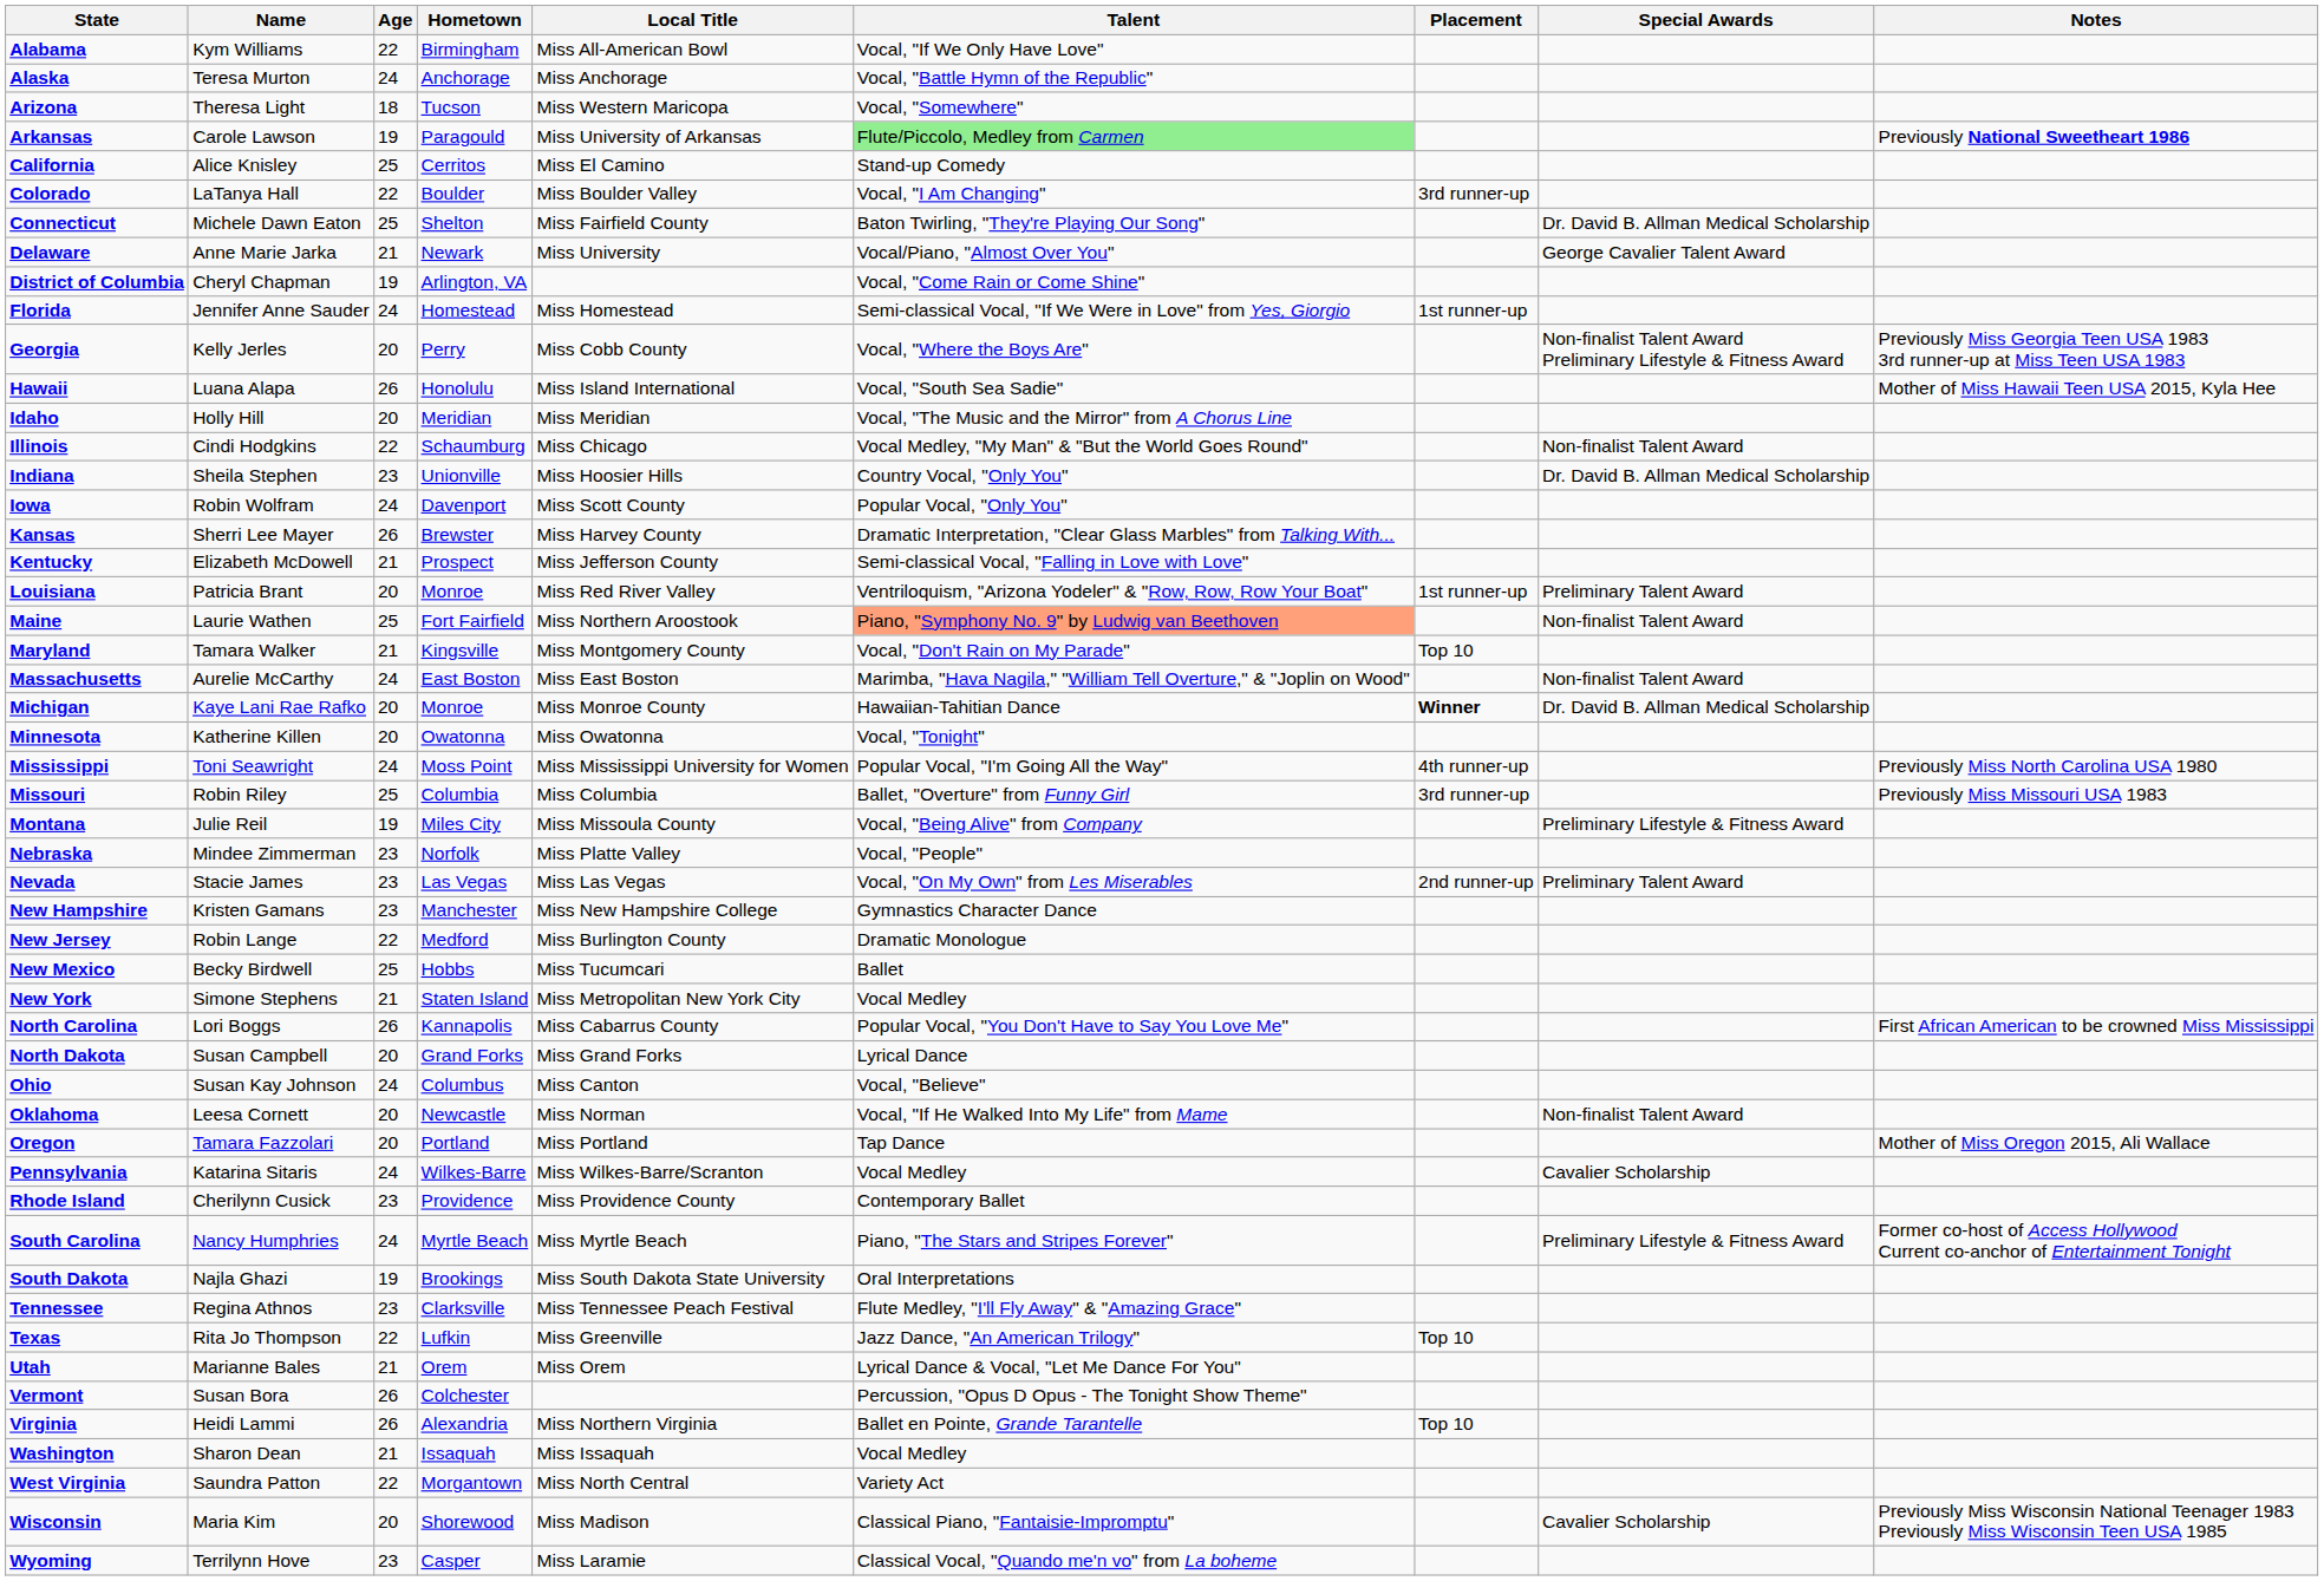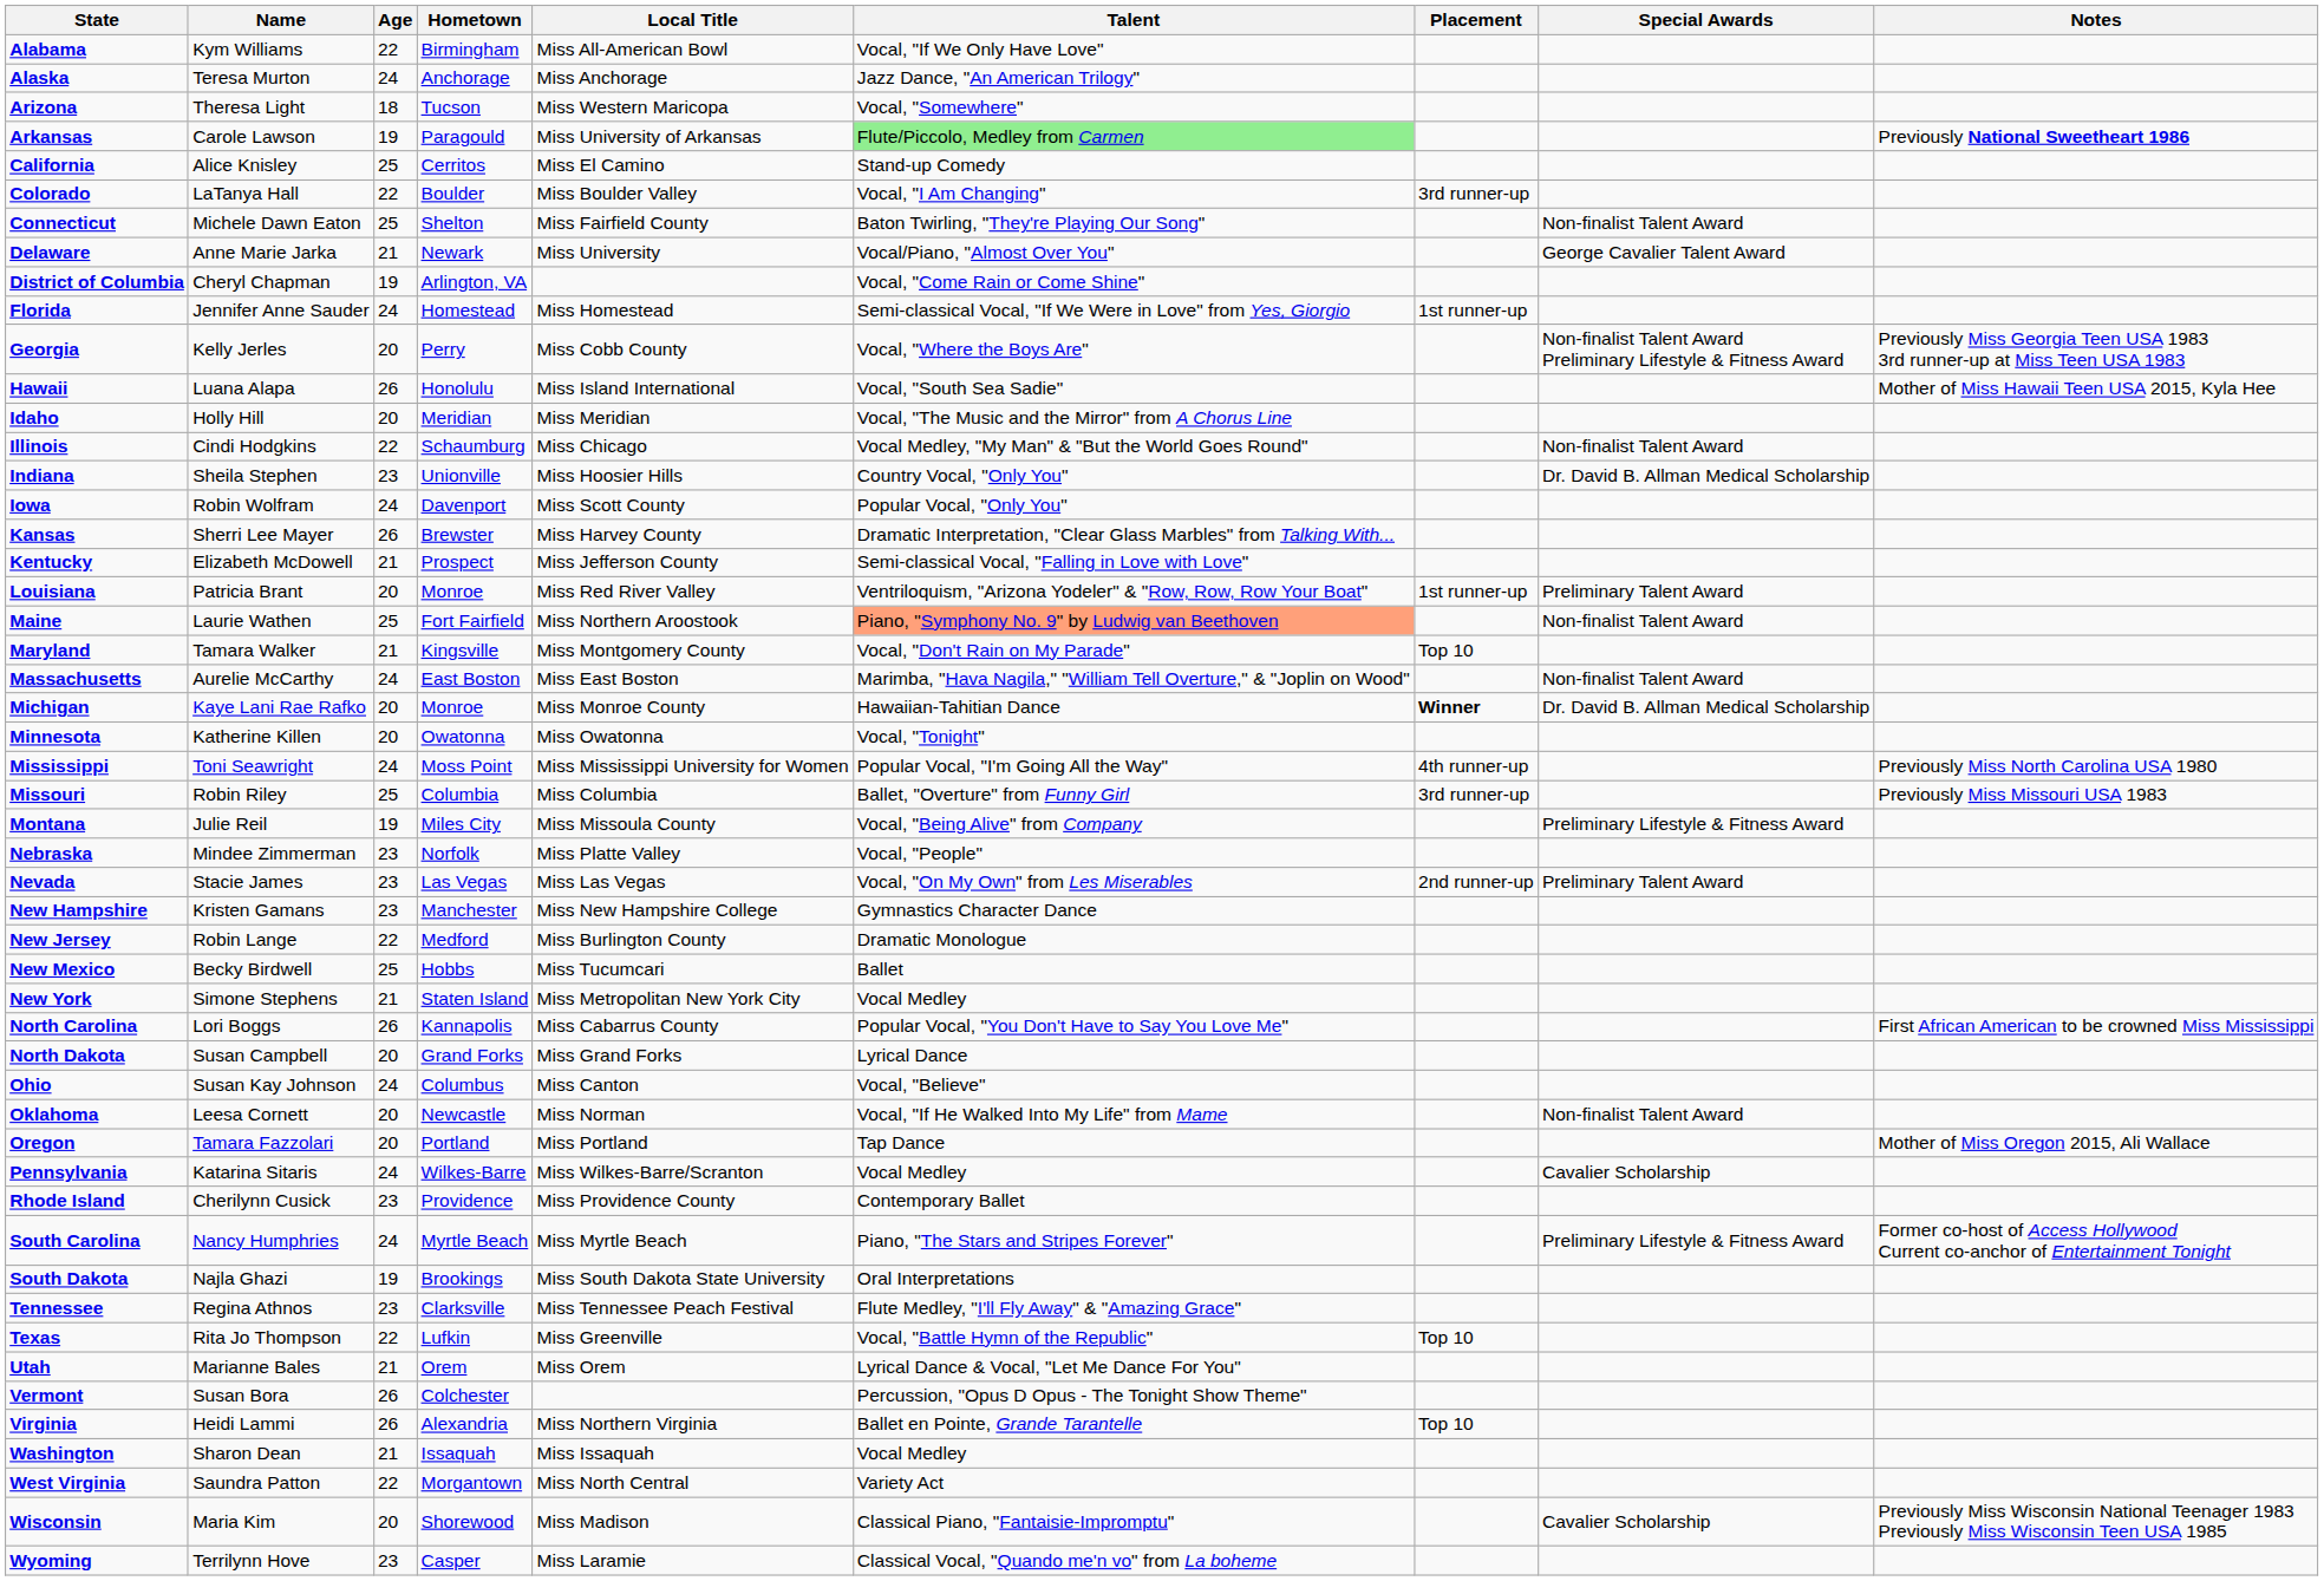Alaska | Talent: Vocal, "Battle Hymn of the Republic" -> Jazz Dance, "An American Trilogy"
Connecticut | Special Awards: Dr. David B. Allman Medical Scholarship -> Non-finalist Talent Award
Texas | Talent: Jazz Dance, "An American Trilogy" -> Vocal, "Battle Hymn of the Republic"
